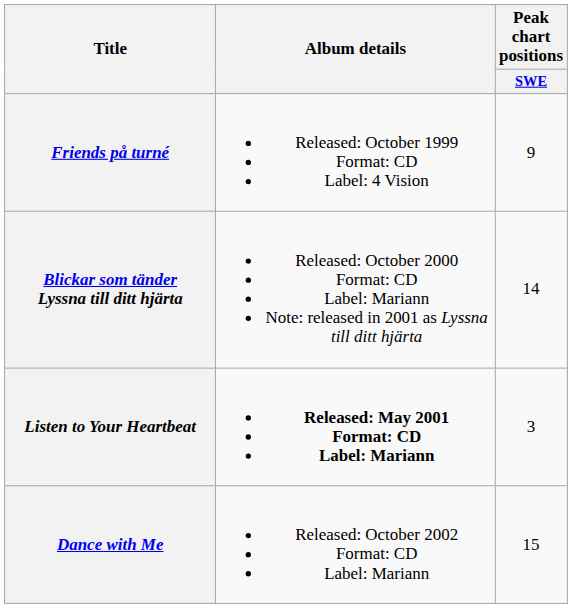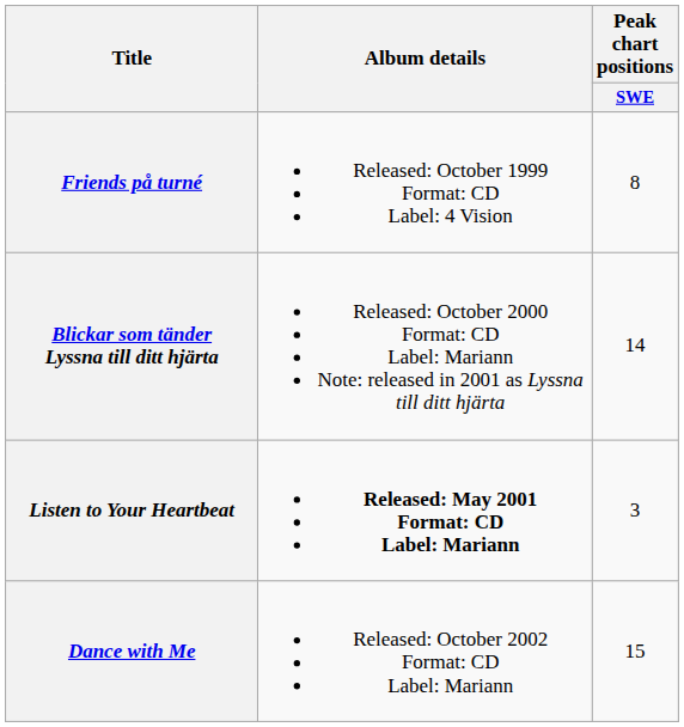Friends på turné | Peak chart positions / SWE: 9 -> 8
